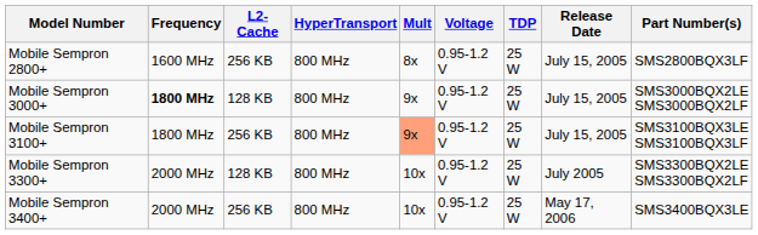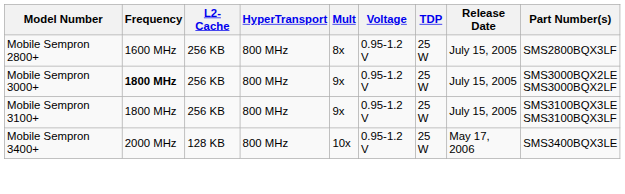Mobile Sempron 3000+ | L2-Cache: 128 KB -> 256 KB
Mobile Sempron 3100+ | Mult: lightsalmon background -> no background
- row: Mobile Sempron 3300+ | 2000 MHz | 128 KB | 800 MHz | 10x | 0.95-1.2 V | 25 W | July 2005 | SMS3300BQX2LE SMS3300BQX2LF
Mobile Sempron 3400+ | L2-Cache: 256 KB -> 128 KB
